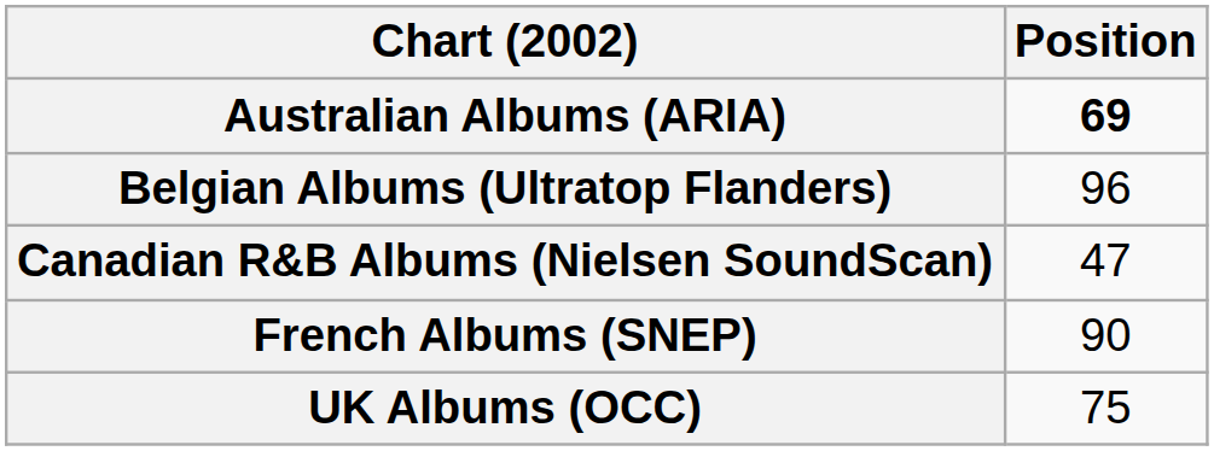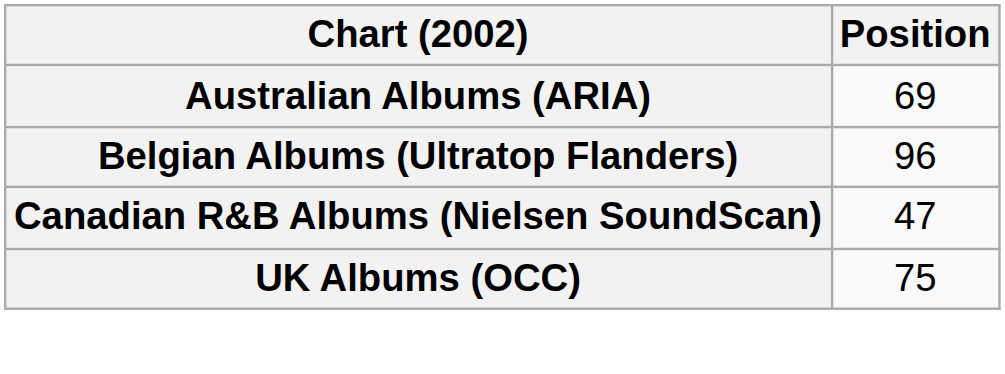Australian Albums (ARIA) | Position: bold -> normal
- row: French Albums (SNEP) | 90
